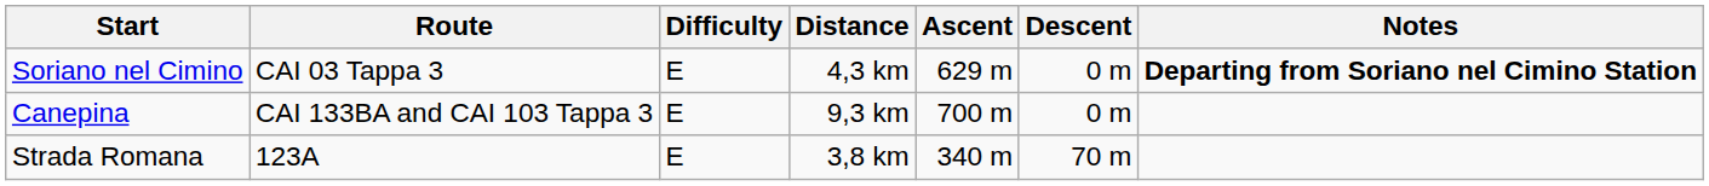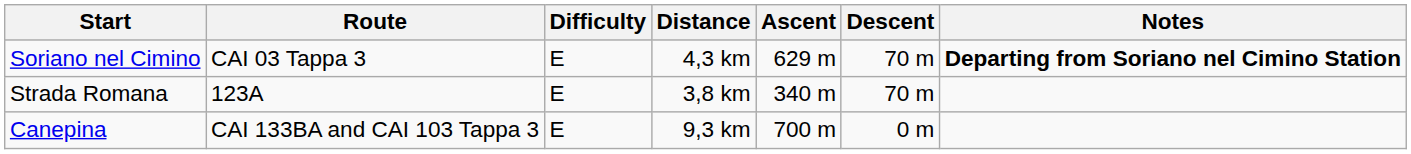Soriano nel Cimino | Descent: 0 m -> 70 m
rows swapped: Canepina <-> Strada Romana
